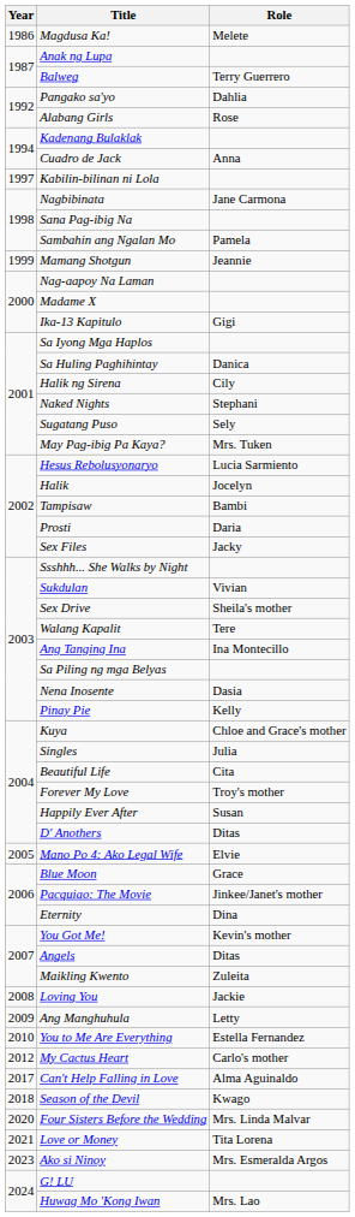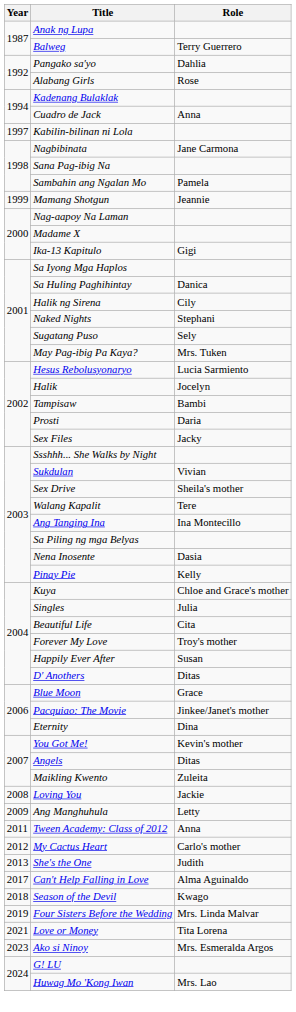- row: 1986 | Magdusa Ka! | Melete
- row: 2005 | Mano Po 4: Ako Legal Wife | Elvie
- row: 2010 | You to Me Are Everything | Estella Fernandez
+ row: 2011 | Tween Academy: Class of 2012 | Anna
+ row: 2013 | She's the One | Judith
Four Sisters Before the Wedding | Year: 2020 -> 2019
